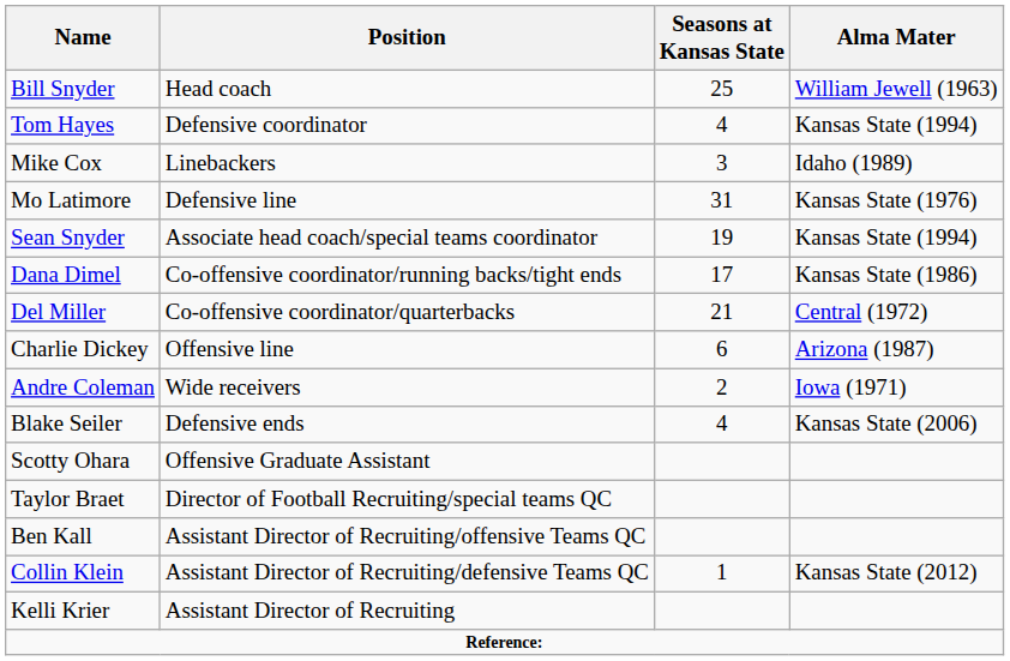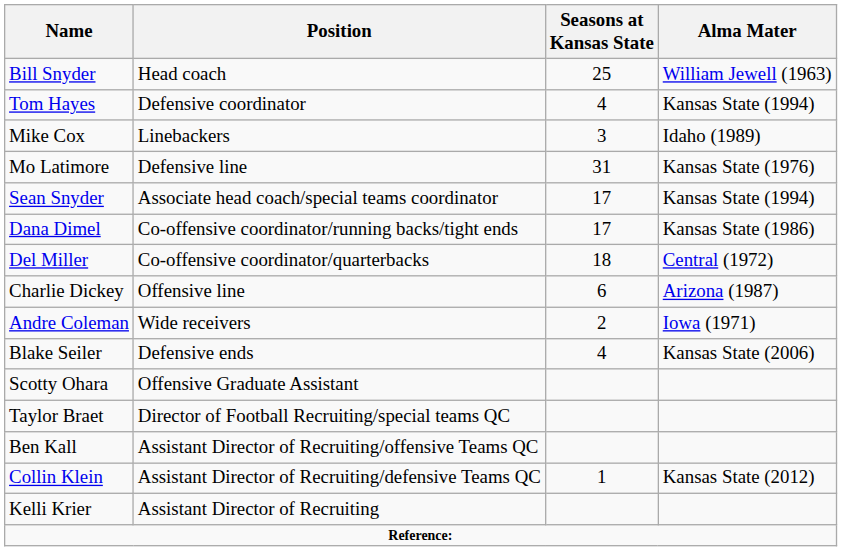Sean Snyder | Seasons at Kansas State: 19 -> 17
Del Miller | Seasons at Kansas State: 21 -> 18
